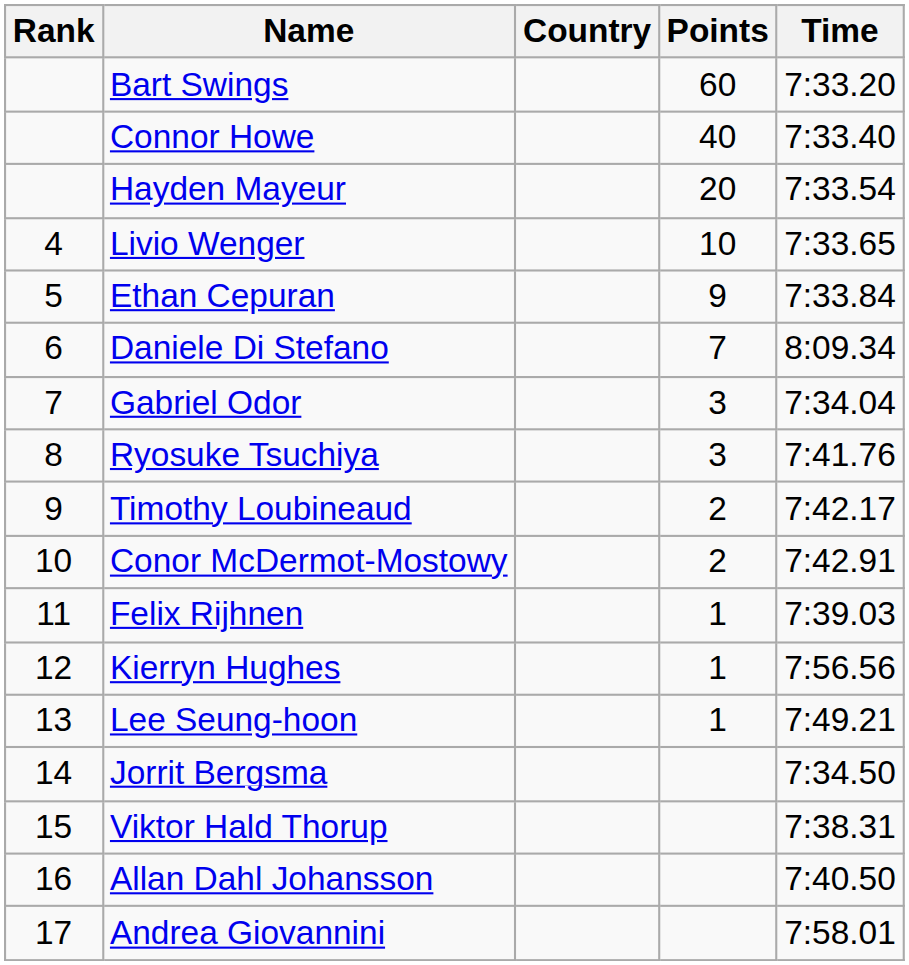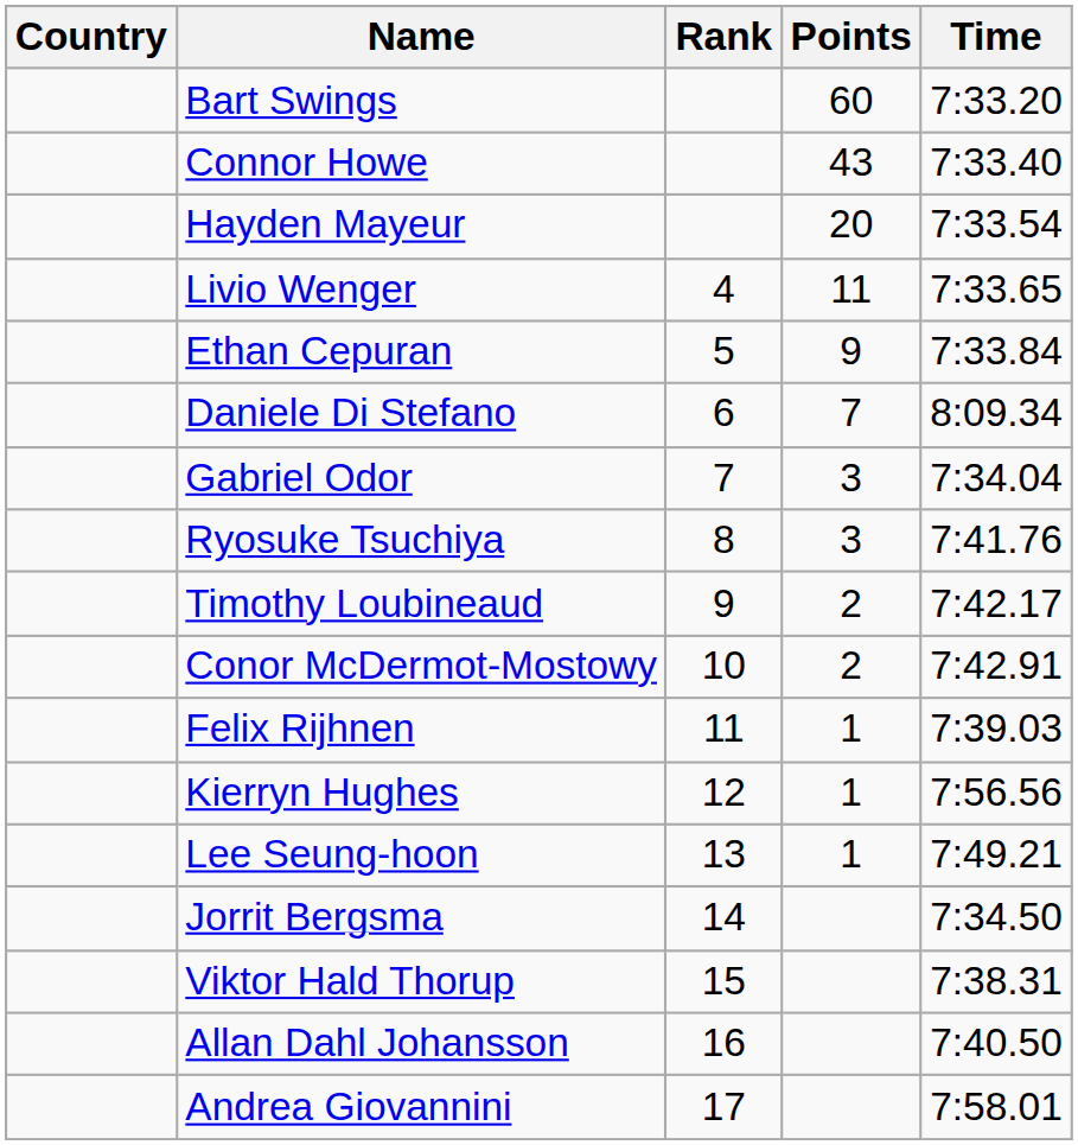columns swapped: Rank <-> Country
Connor Howe | Points: 40 -> 43
Livio Wenger | Points: 10 -> 11
